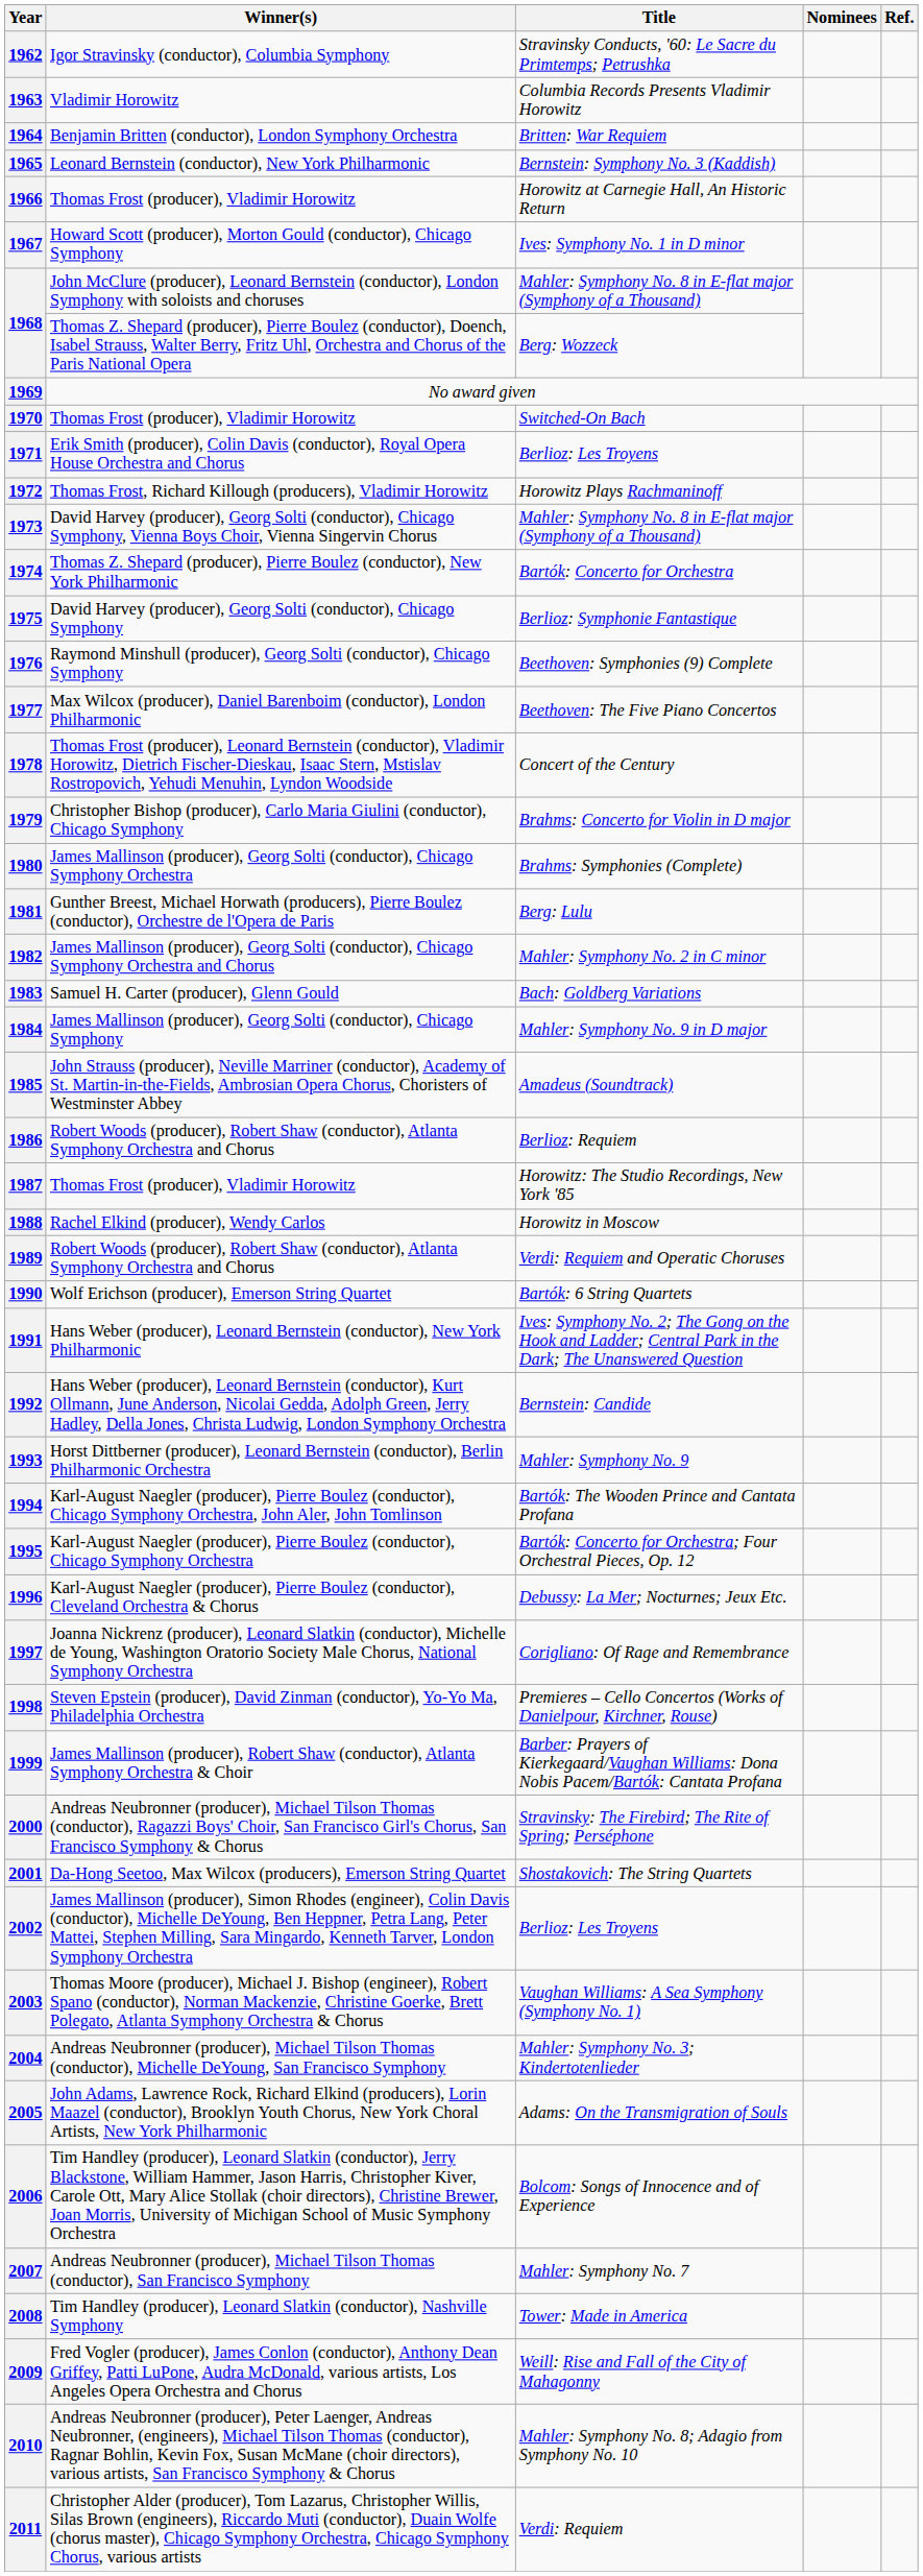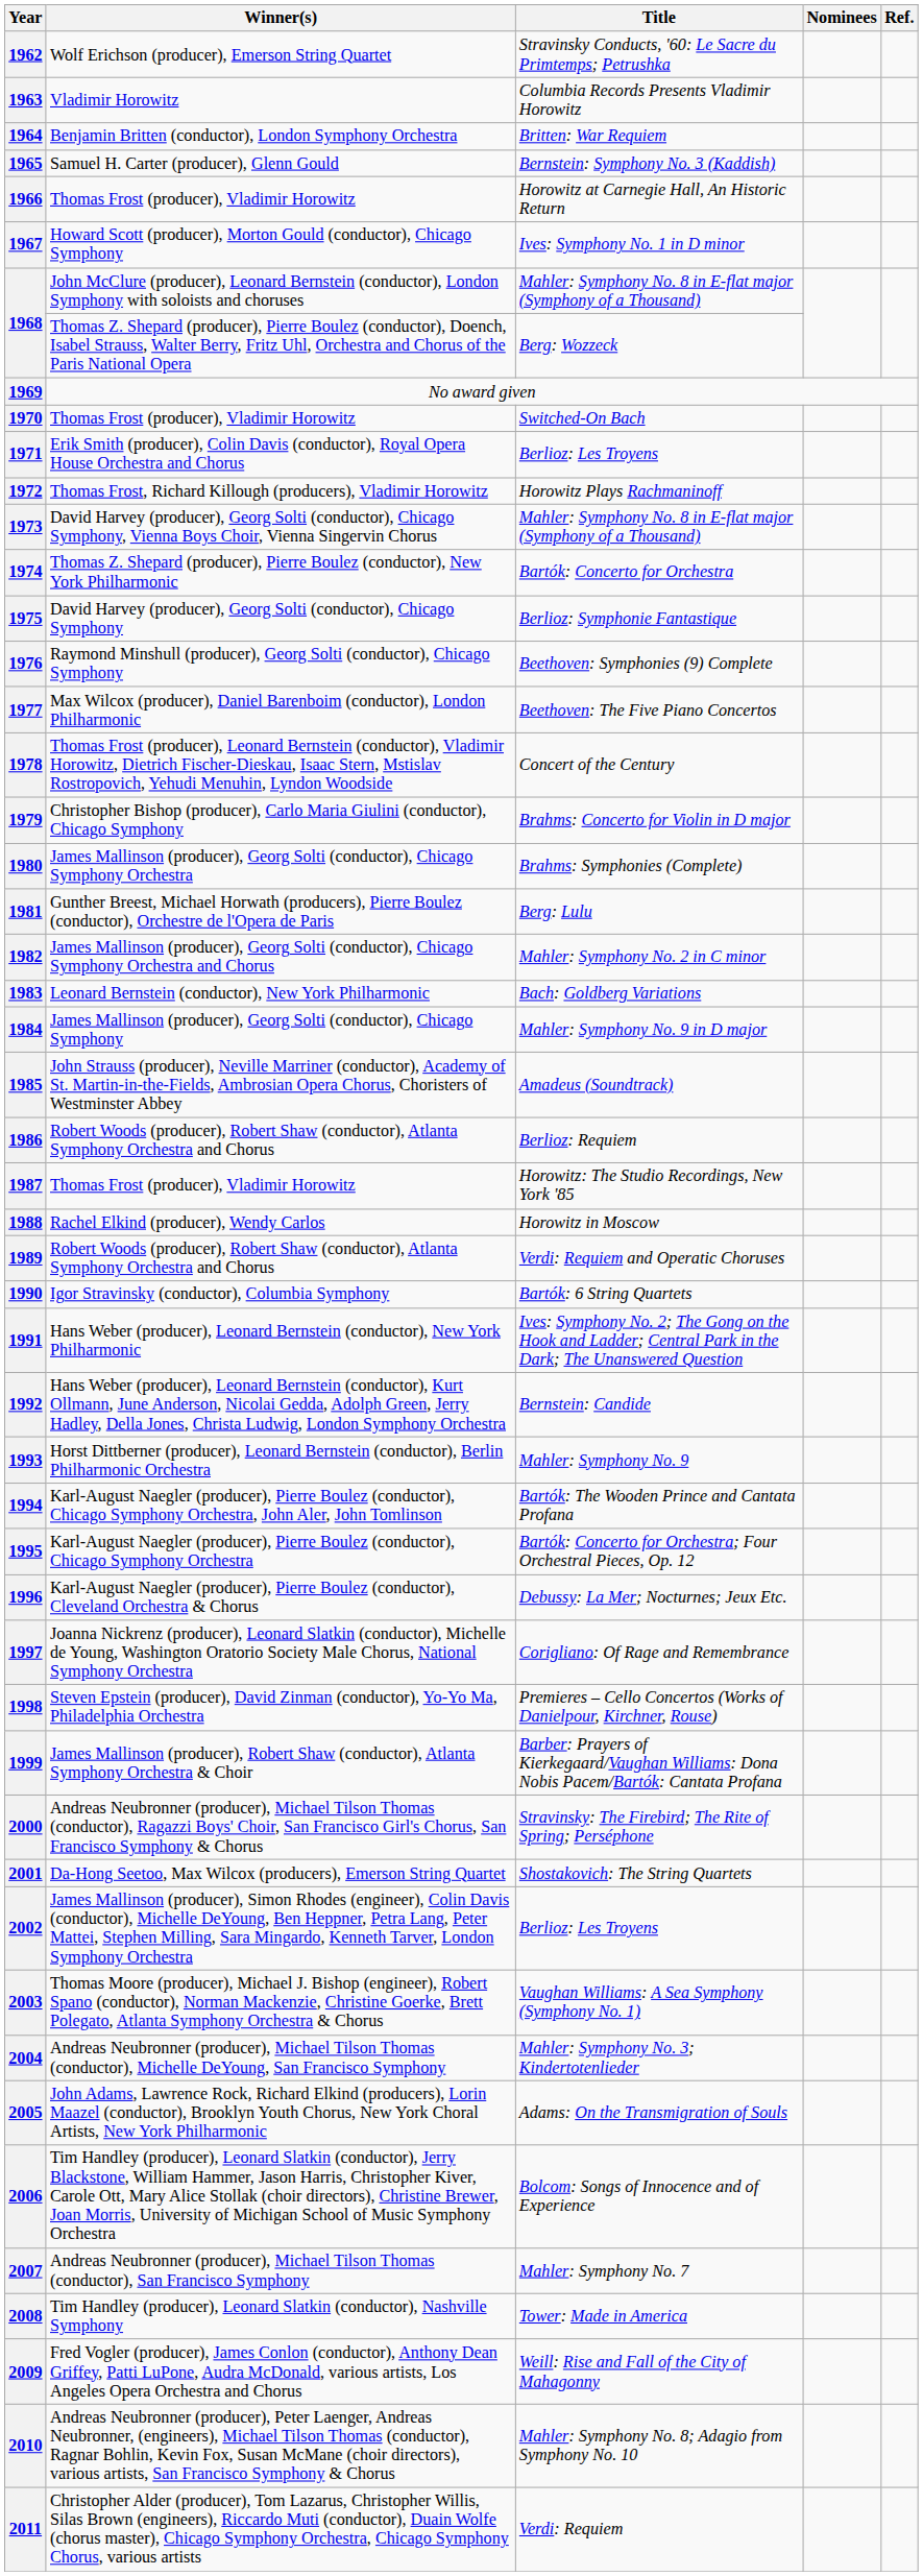1962 | Winner(s): Igor Stravinsky (conductor), Columbia Symphony -> Wolf Erichson (producer), Emerson String Quartet
1965 | Winner(s): Leonard Bernstein (conductor), New York Philharmonic -> Samuel H. Carter (producer), Glenn Gould
1983 | Winner(s): Samuel H. Carter (producer), Glenn Gould -> Leonard Bernstein (conductor), New York Philharmonic
1990 | Winner(s): Wolf Erichson (producer), Emerson String Quartet -> Igor Stravinsky (conductor), Columbia Symphony
